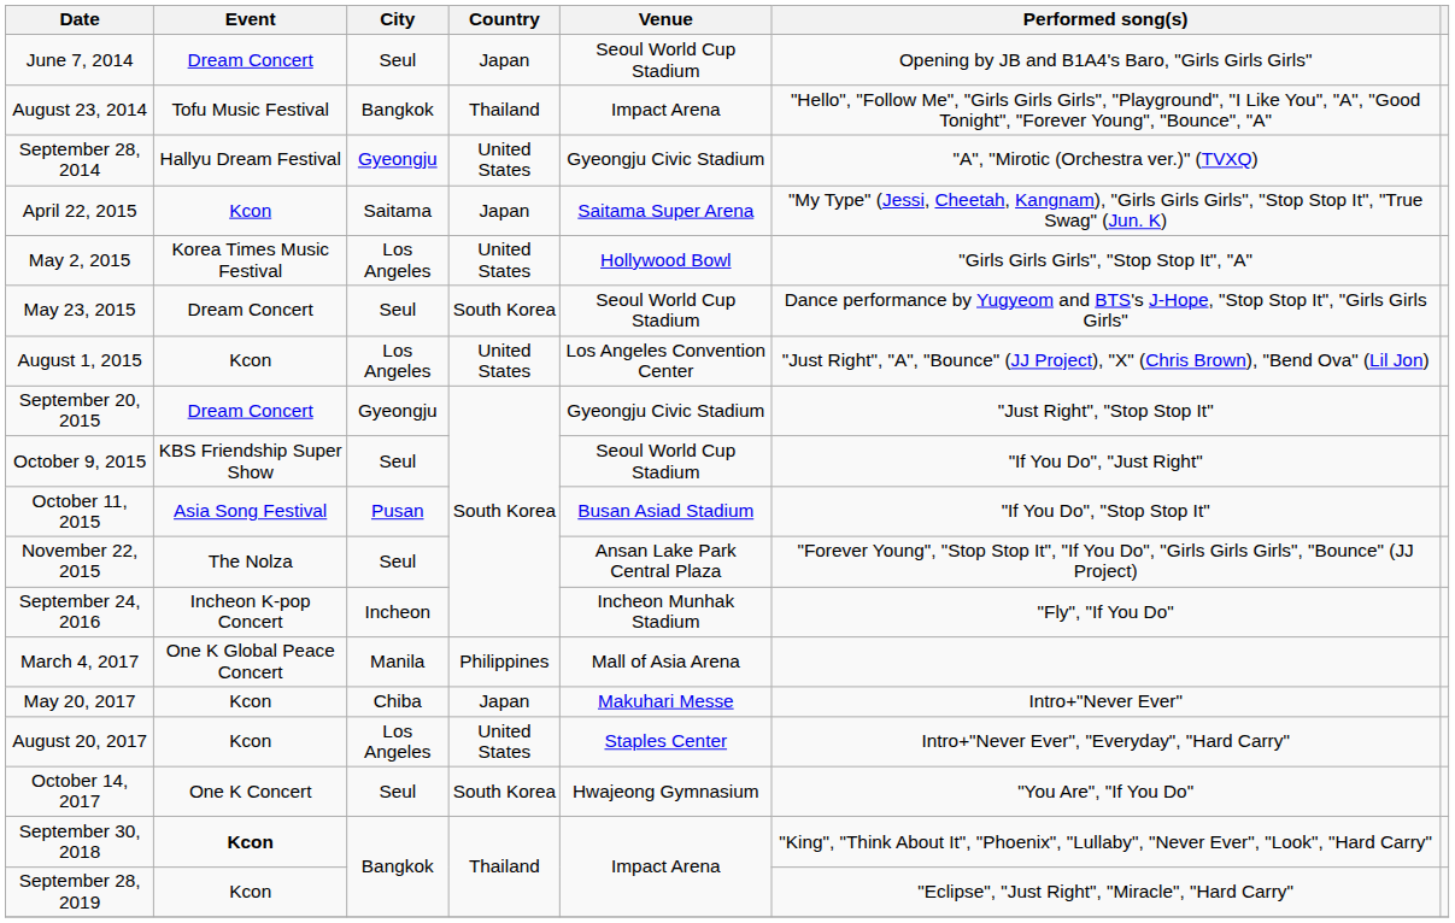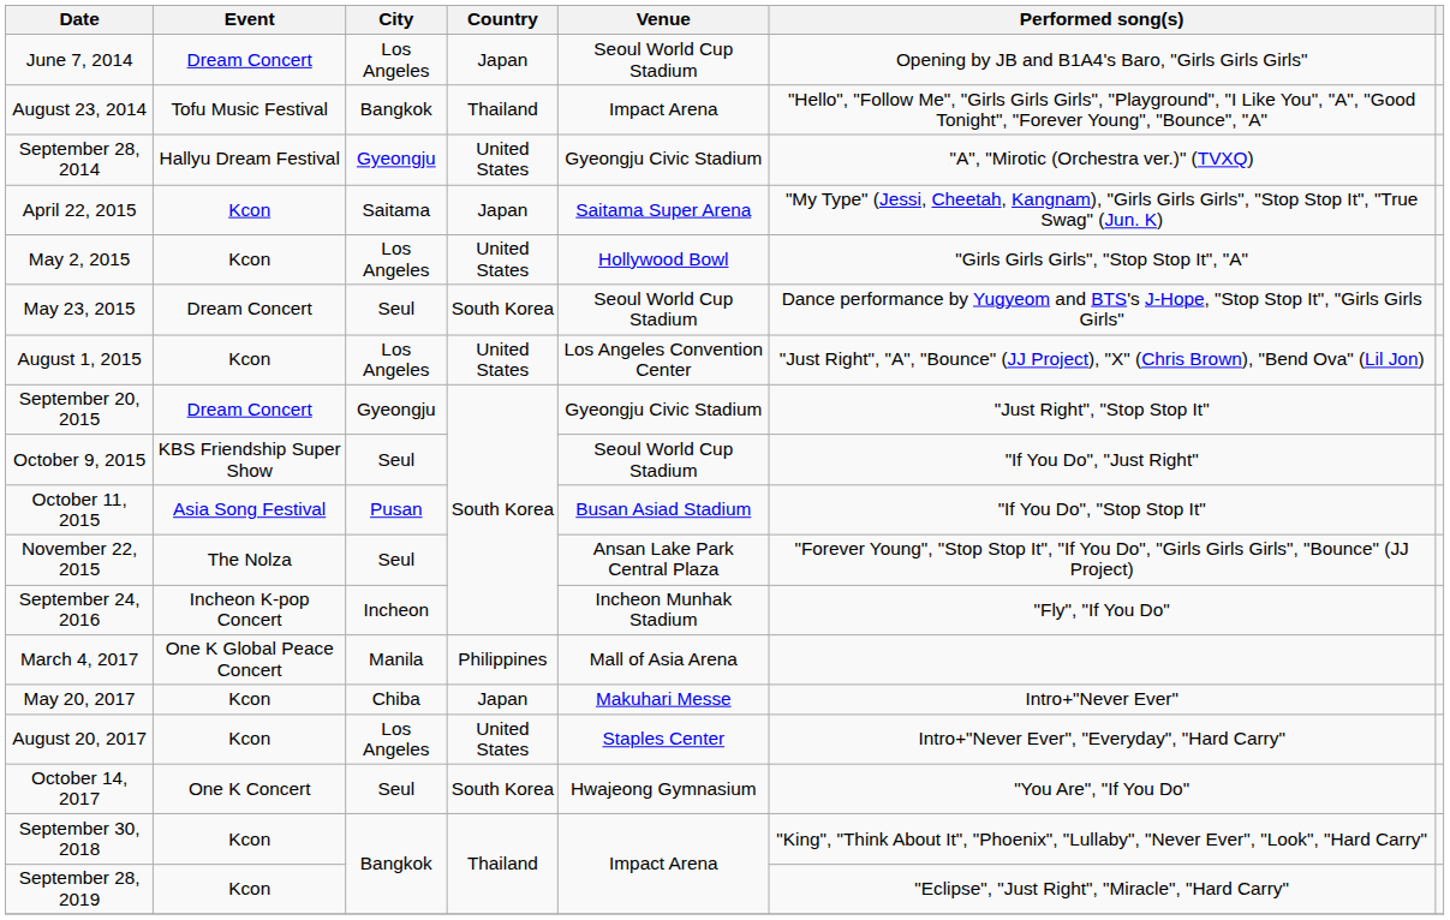June 7, 2014 | City: Seul -> Los Angeles
May 2, 2015 | Event: Korea Times Music Festival -> Kcon
September 30, 2018 | Event: bold -> normal
